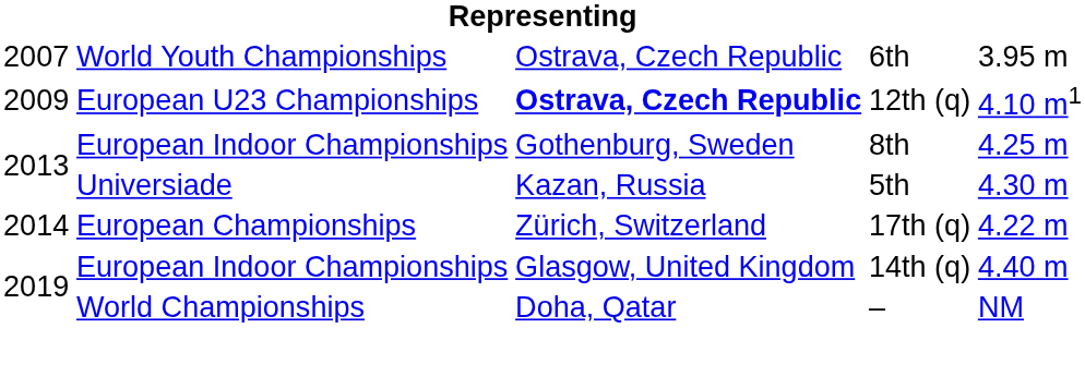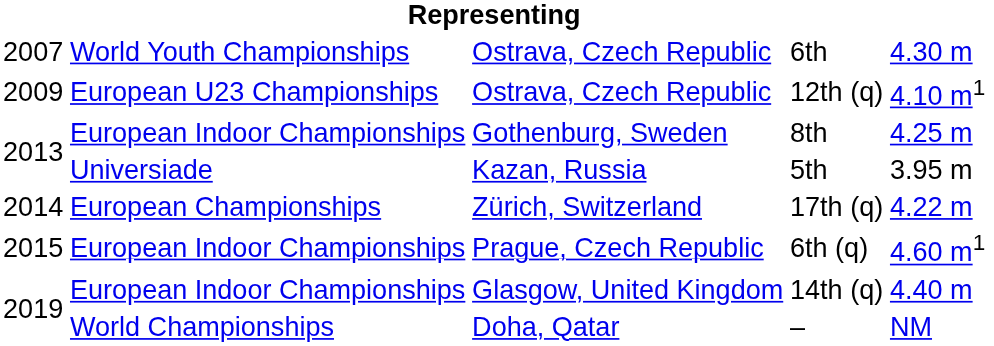6th | column 5: 3.95 m -> 4.30 m
12th (q) | column 3: bold -> normal
5th | column 5: 4.30 m -> 3.95 m
+ row: 2015 | European Indoor Championships | Prague, Czech Republic | 6th (q) | 4.60 m1
